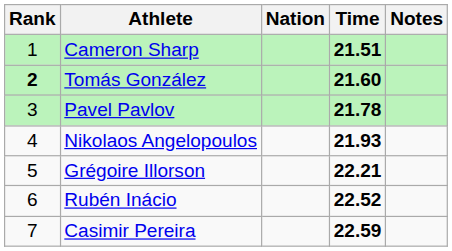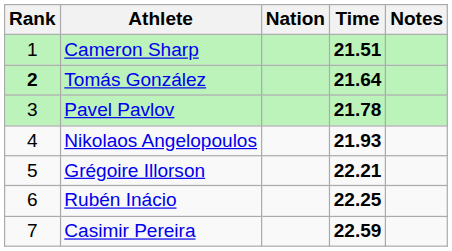Tomás González | Time: 21.60 -> 21.64
Rubén Inácio | Time: 22.52 -> 22.25
